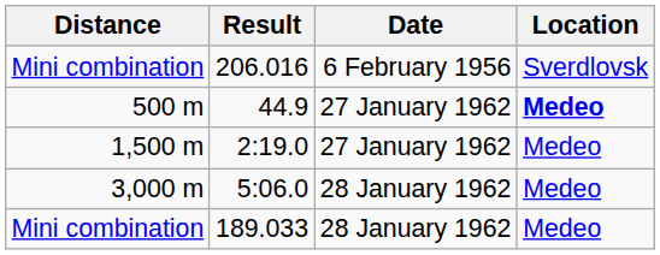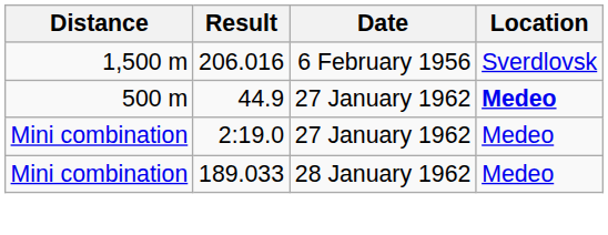206.016 | Distance: Mini combination -> 1,500 m
2:19.0 | Distance: 1,500 m -> Mini combination
- row: 3,000 m | 5:06.0 | 28 January 1962 | Medeo
